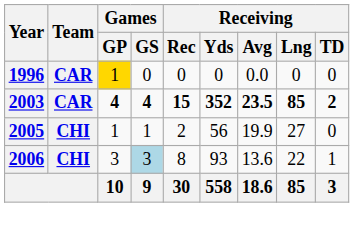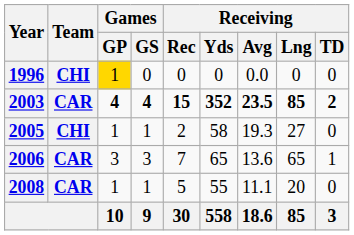1996 | Team: CAR -> CHI
2005 | Receiving / Yds: 56 -> 58
2005 | Receiving / Avg: 19.9 -> 19.3
2006 | Team: CHI -> CAR
2006 | Games / GS: lightblue background -> no background
2006 | Receiving / Rec: 8 -> 7
2006 | Receiving / Yds: 93 -> 65
2006 | Receiving / Lng: 22 -> 65
+ row: 2008 | CAR | 1 | 1 | 5 | 55 | 11.1 | 20 | 0
